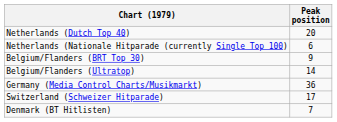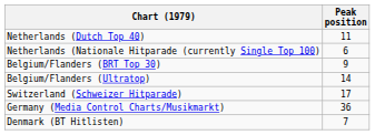Netherlands (Dutch Top 40) | Peak position: 20 -> 11
rows swapped: Germany (Media Control Charts/Musikmarkt) <-> Switzerland (Schweizer Hitparade)
